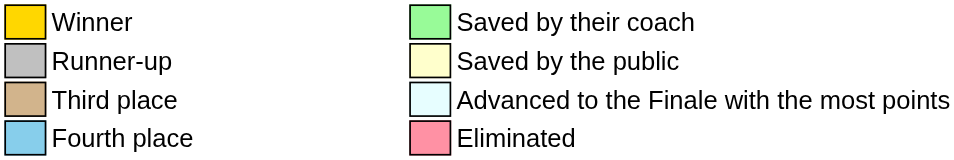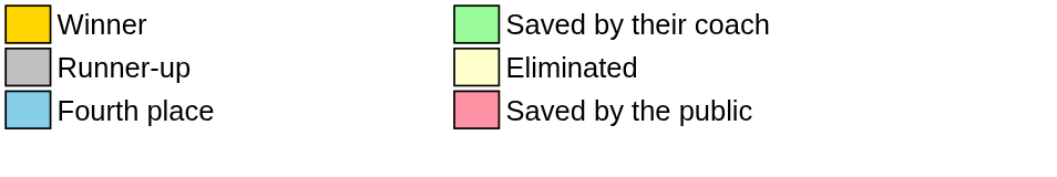Runner-up | column 9: Saved by the public -> Eliminated
- row: Third place | Advanced to the Finale with the most points
Fourth place | column 9: Eliminated -> Saved by the public
